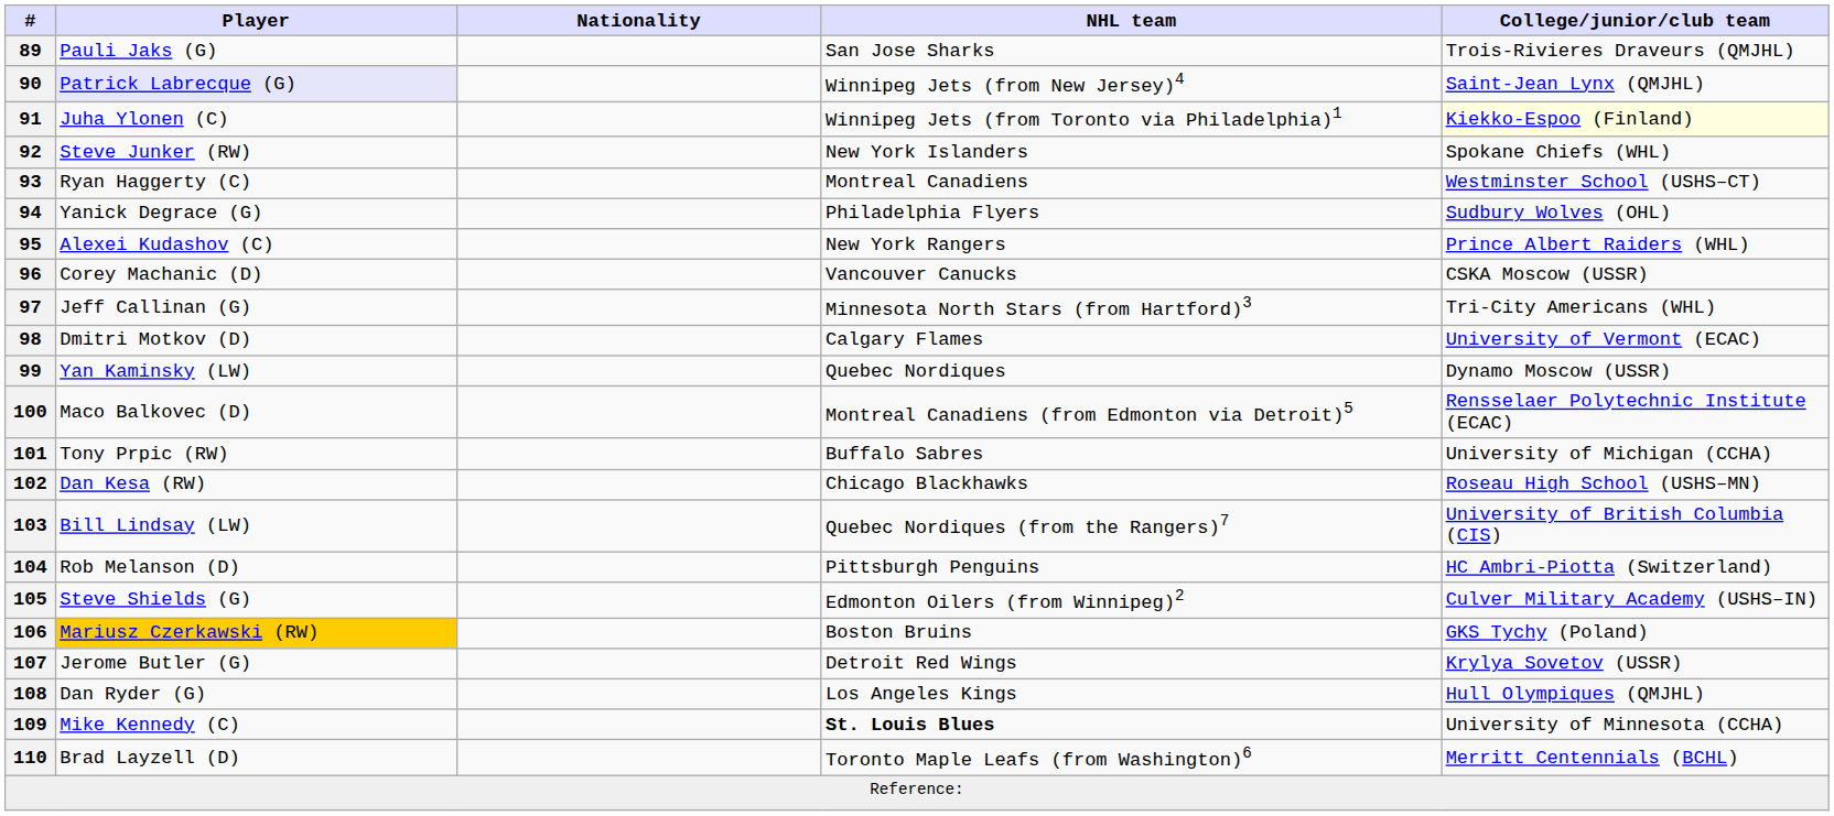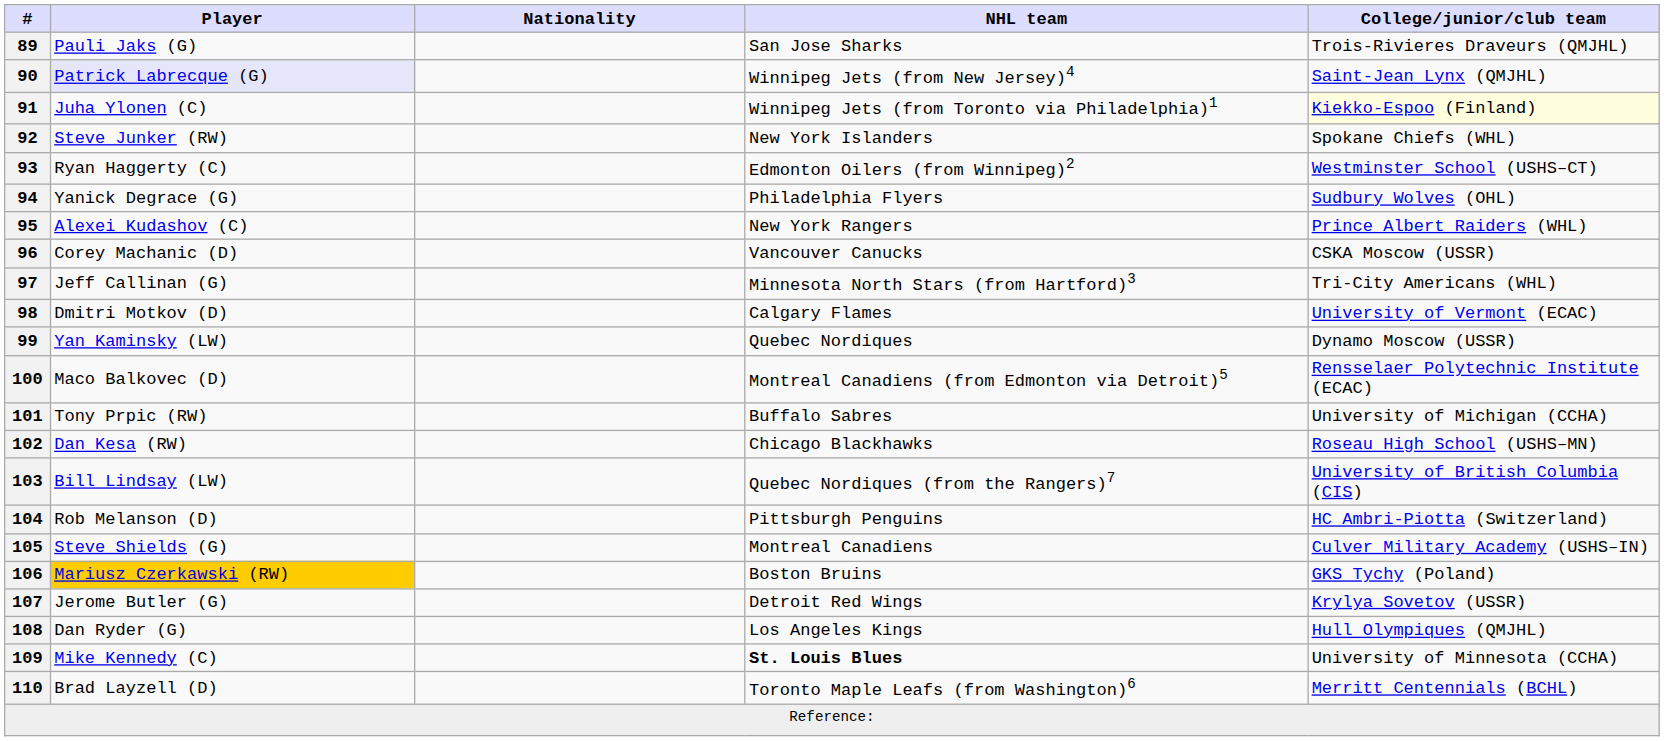93 | NHL team: Montreal Canadiens -> Edmonton Oilers (from Winnipeg)2
105 | NHL team: Edmonton Oilers (from Winnipeg)2 -> Montreal Canadiens
